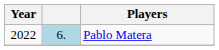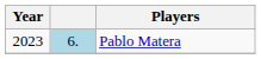Pablo Matera | Year: 2022 -> 2023
